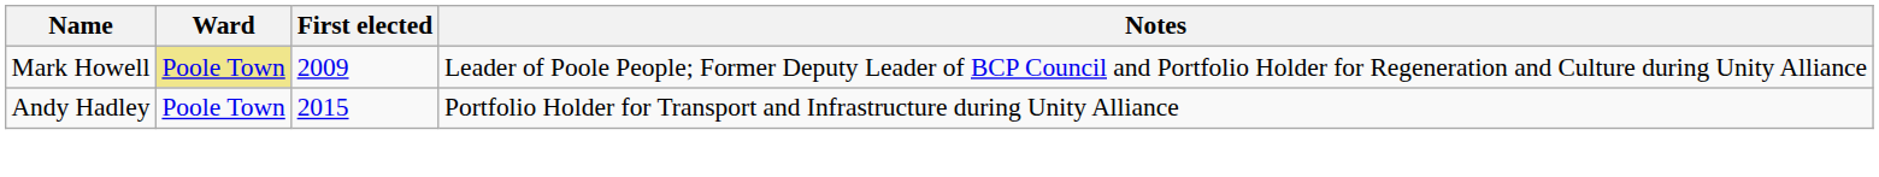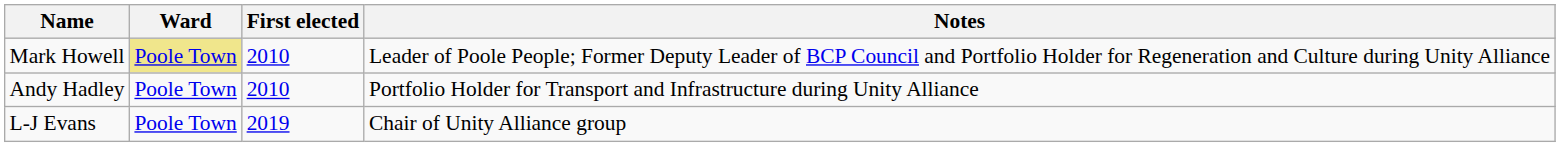Mark Howell | First elected: 2009 -> 2010
Andy Hadley | First elected: 2015 -> 2010
+ row: L-J Evans | Poole Town | 2019 | Chair of Unity Alliance group
